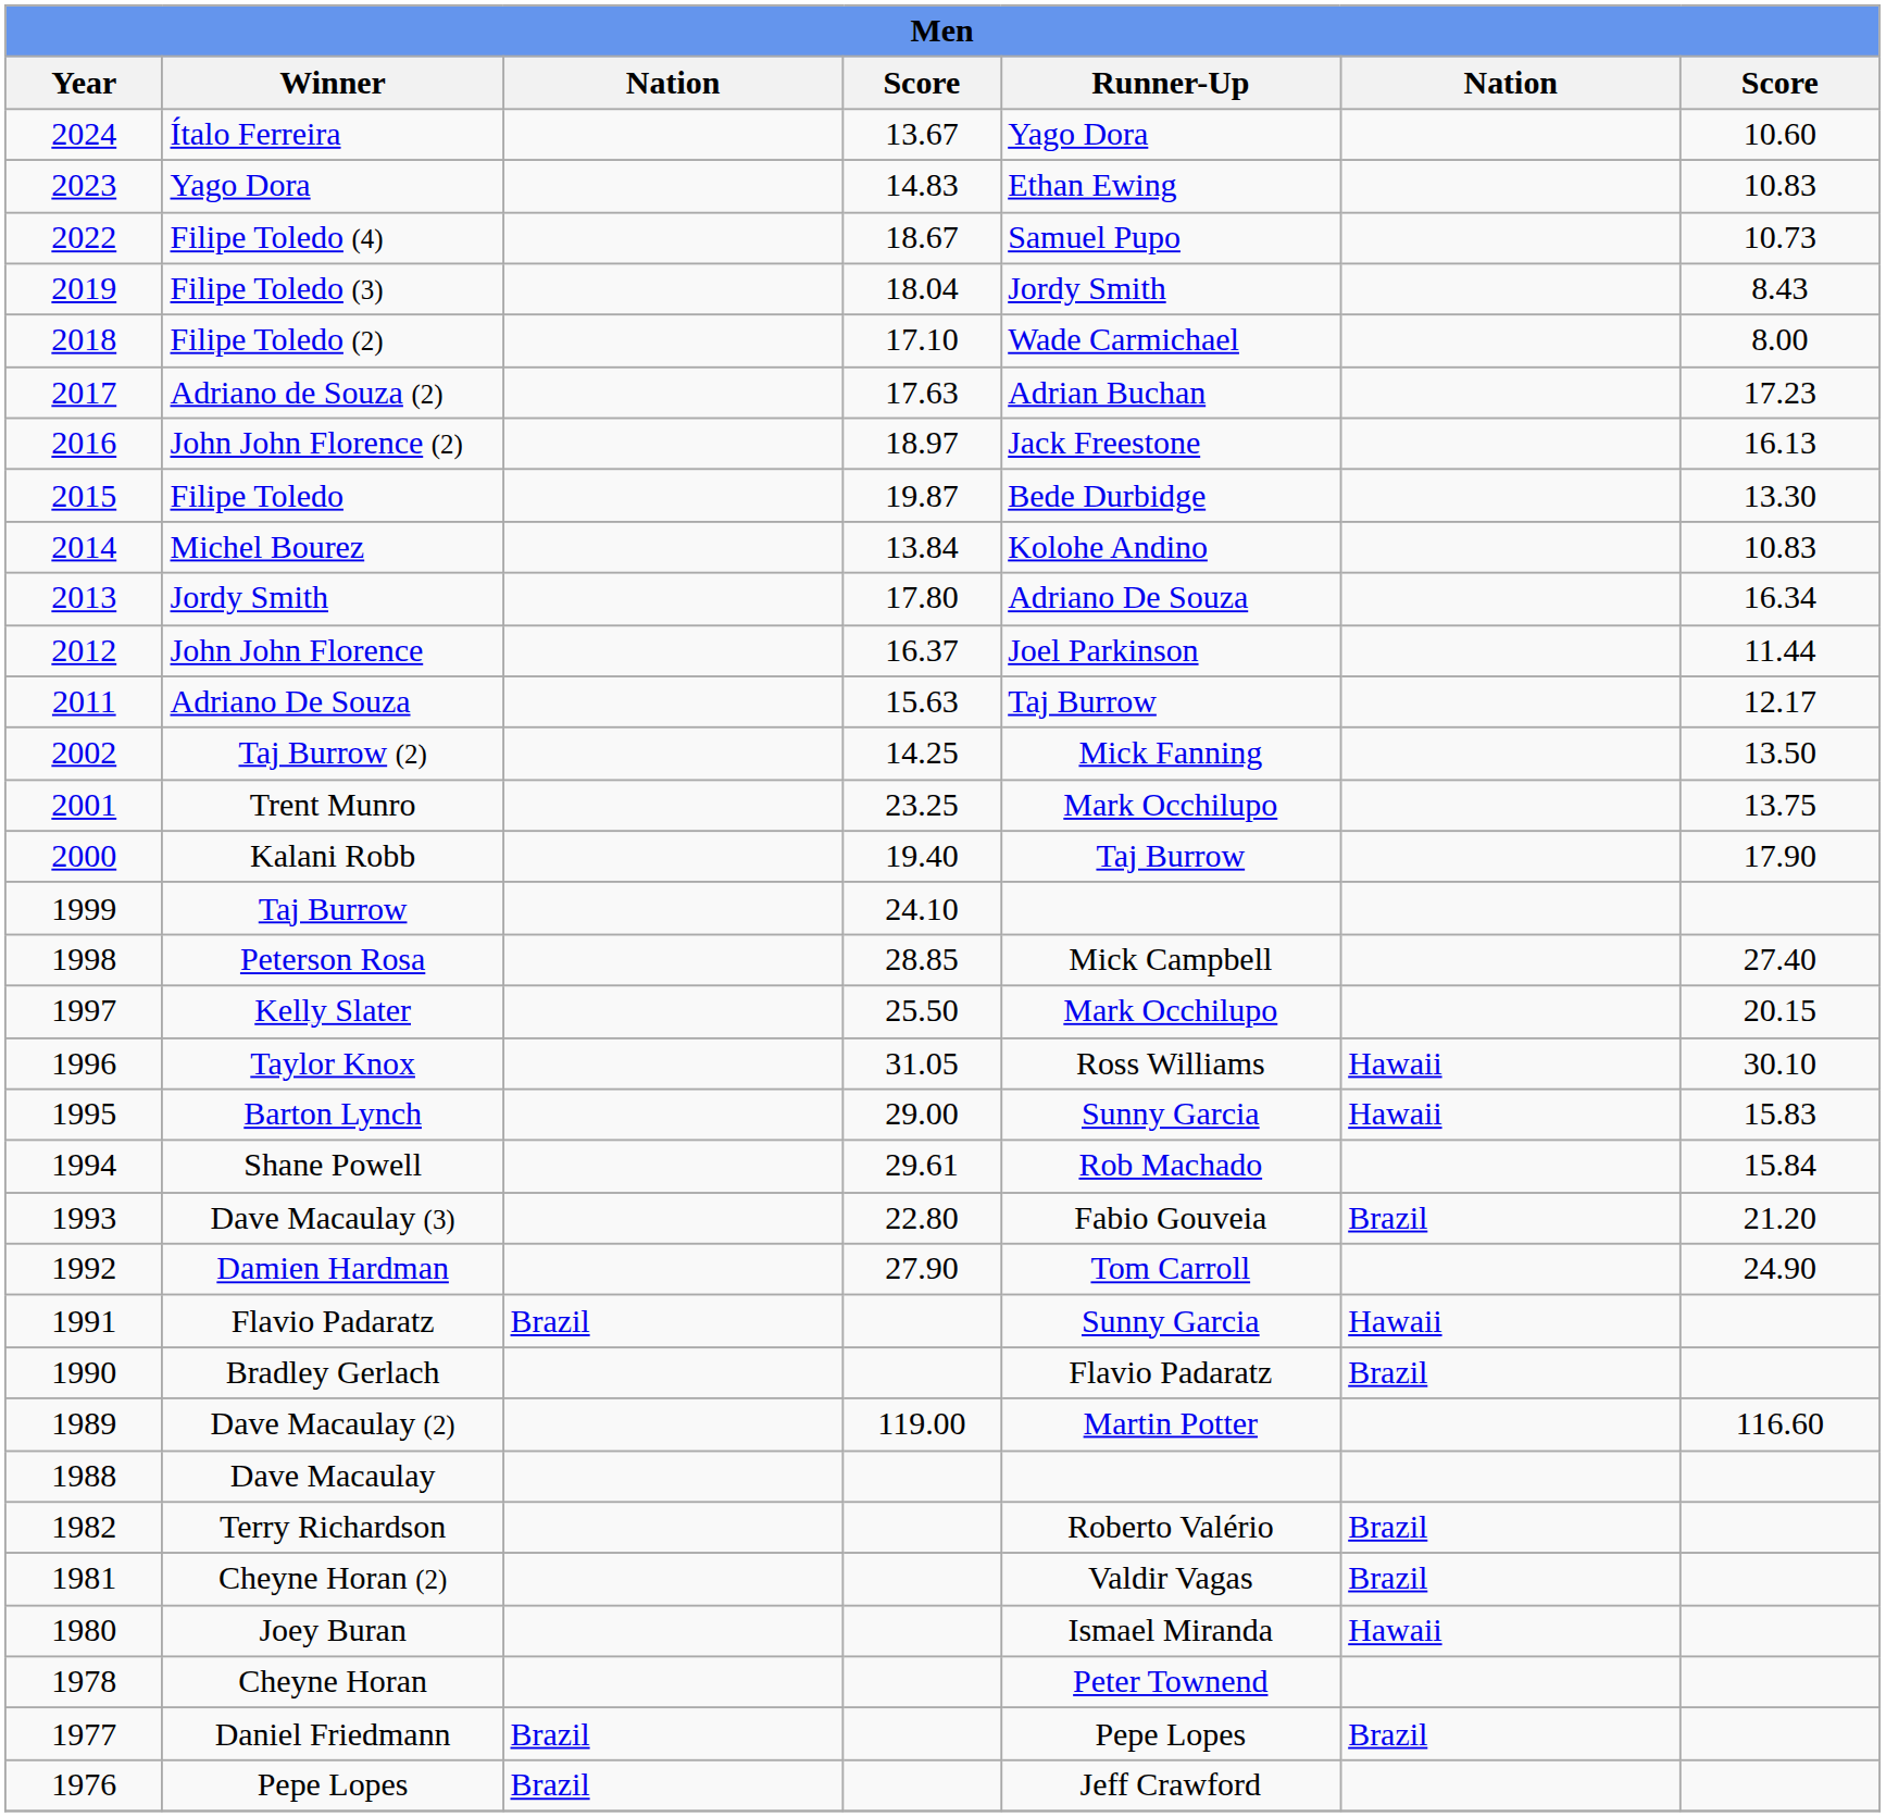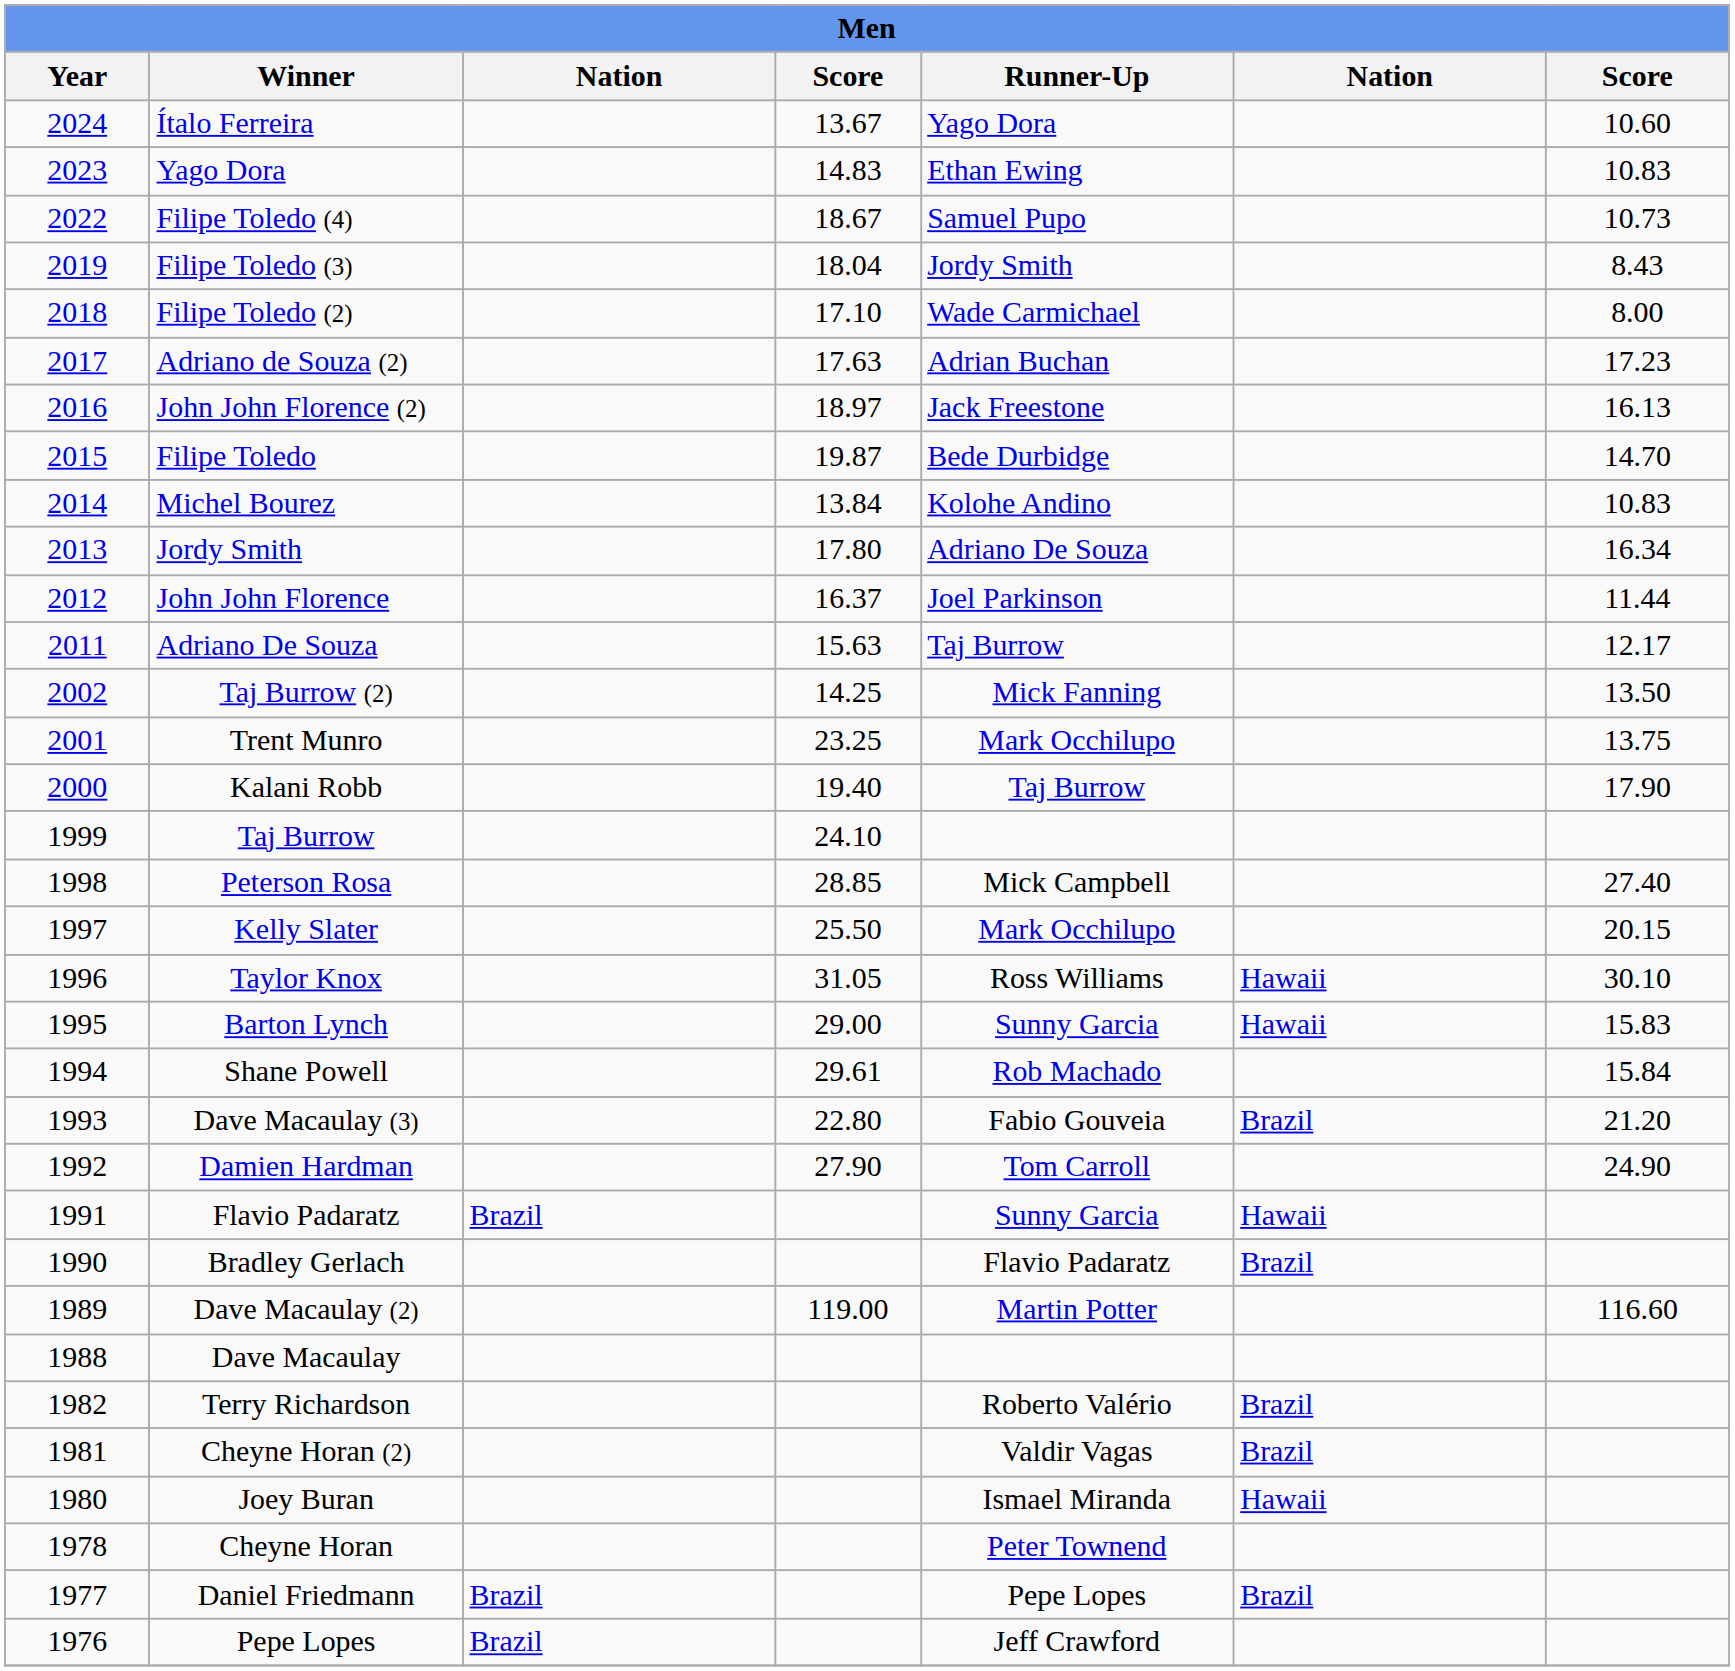Filipe Toledo | column 7: 13.30 -> 14.70
